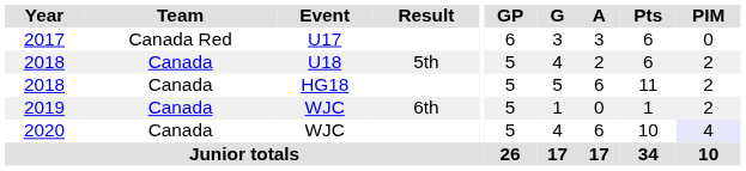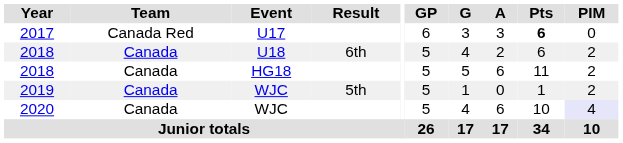2017 | Pts: normal -> bold
2018 / U18 | Result: 5th -> 6th
2019 | Result: 6th -> 5th
